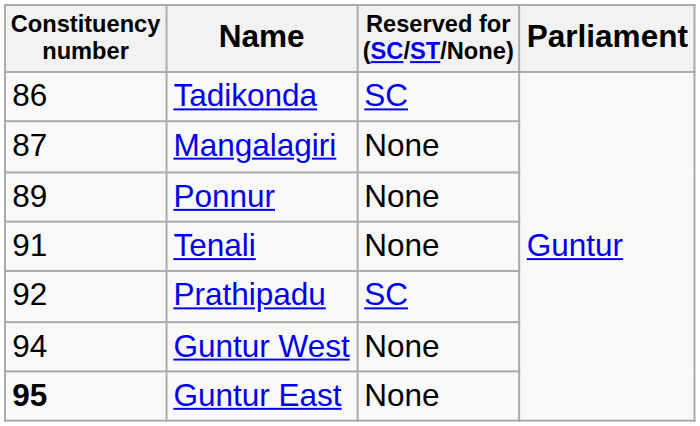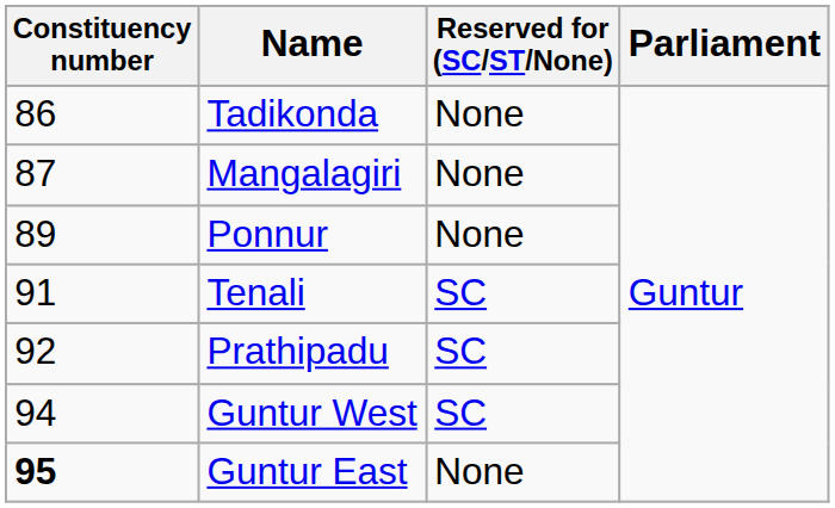Tadikonda | Reserved for (SC/ST/None): SC -> None
Tenali | Reserved for (SC/ST/None): None -> SC
Guntur West | Reserved for (SC/ST/None): None -> SC
